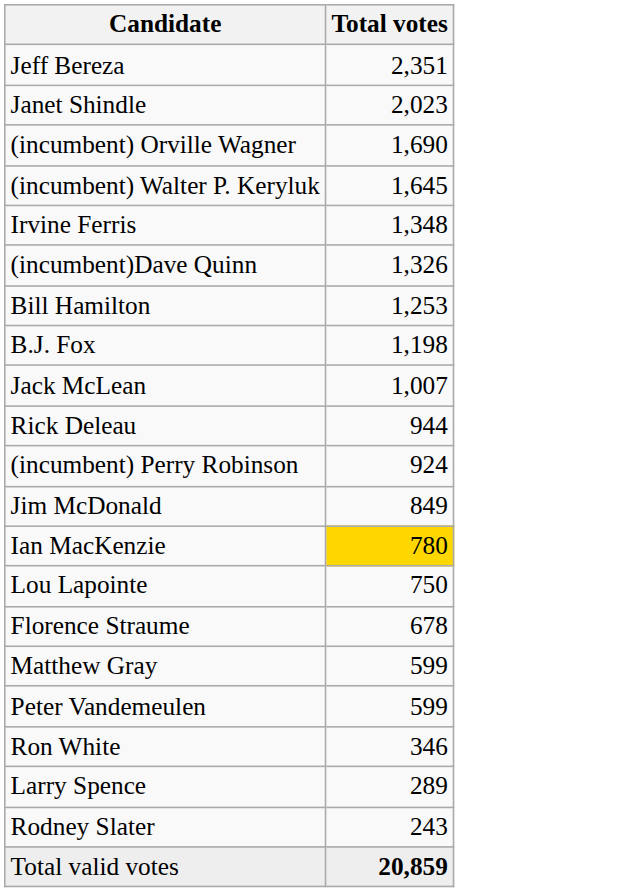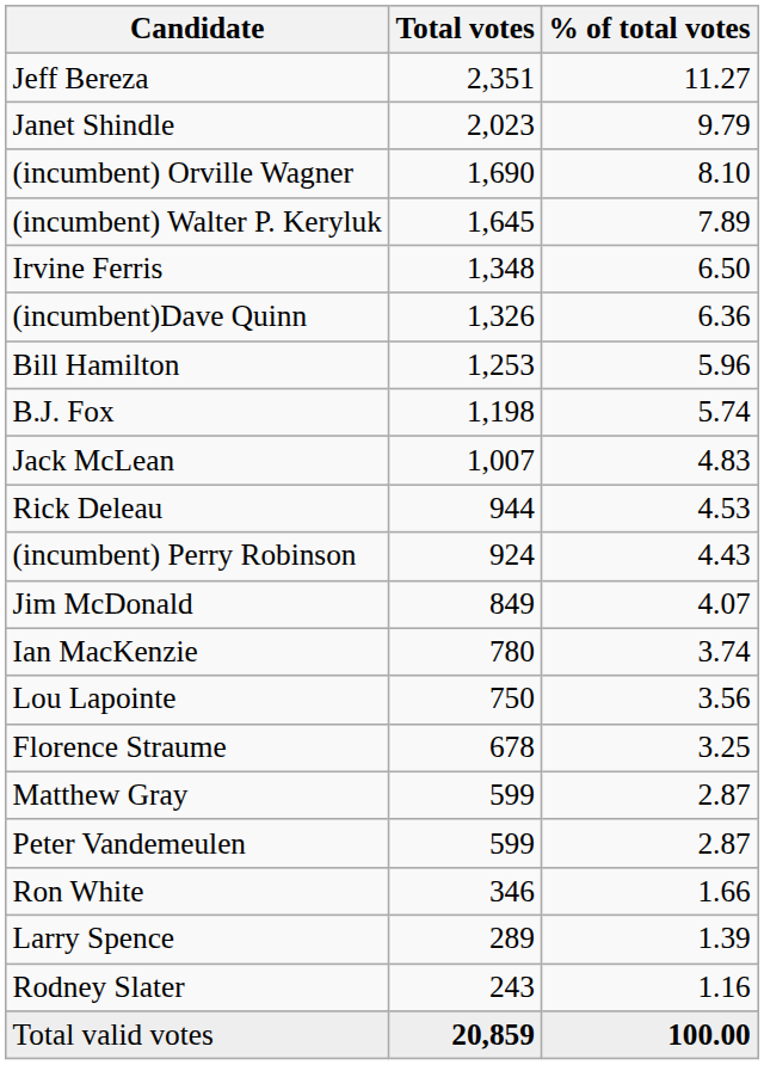+ column: % of total votes | 11.27 | 9.79 | 8.10 | 7.89 | 6.50 | 6.36 | 5.96 | 5.74 | 4.83 | 4.53 | 4.43 | 4.07 | 3.74 | 3.56 | 3.25 | 2.87 | 2.87 | 1.66 | 1.39 | 1.16 | 100.00
Ian MacKenzie | Total votes: gold background -> no background
